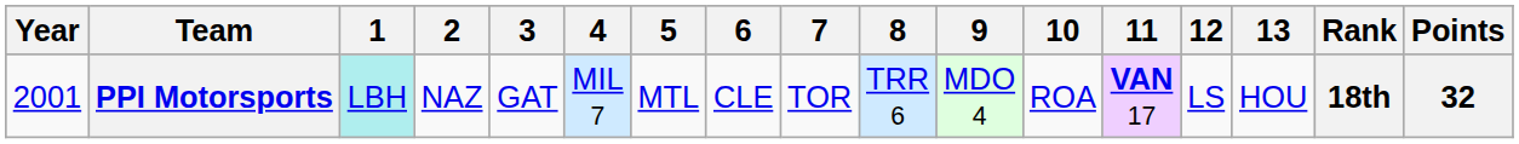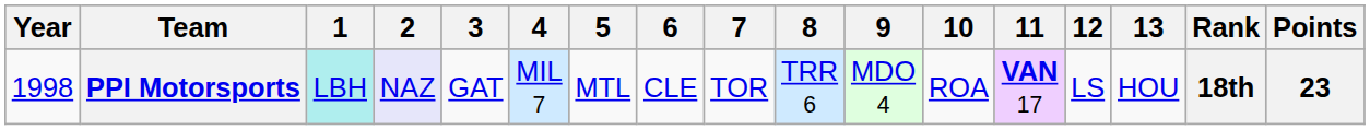PPI Motorsports | Year: 2001 -> 1998
PPI Motorsports | 2: no background -> lavender background
PPI Motorsports | Points: 32 -> 23
